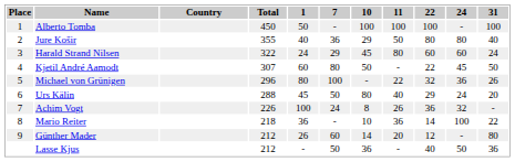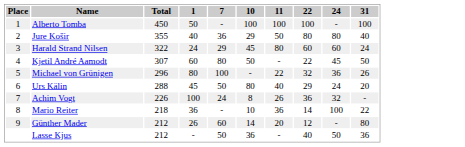- column: Country
